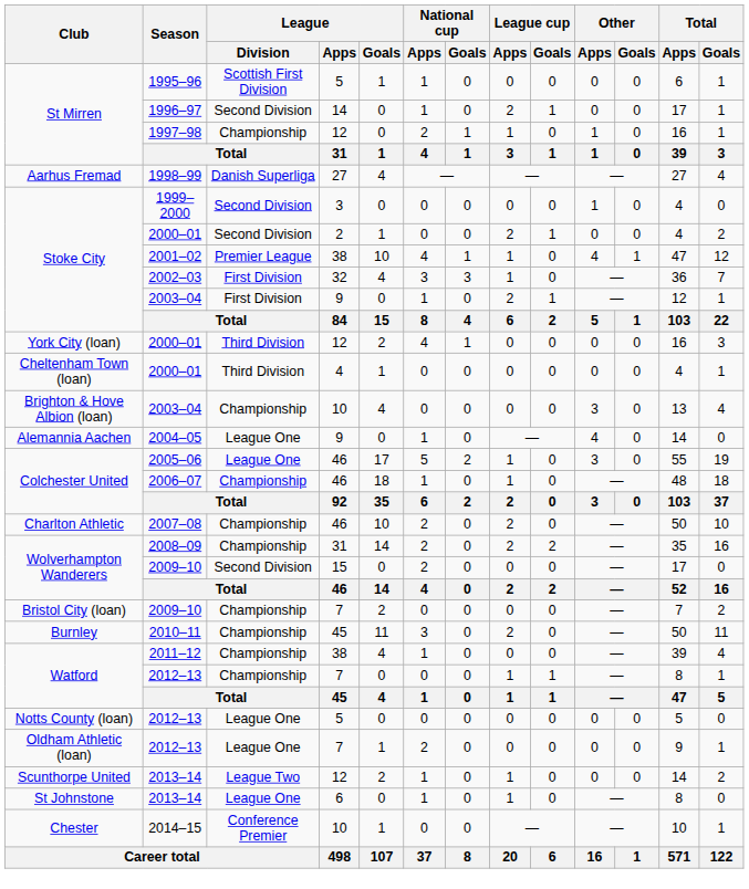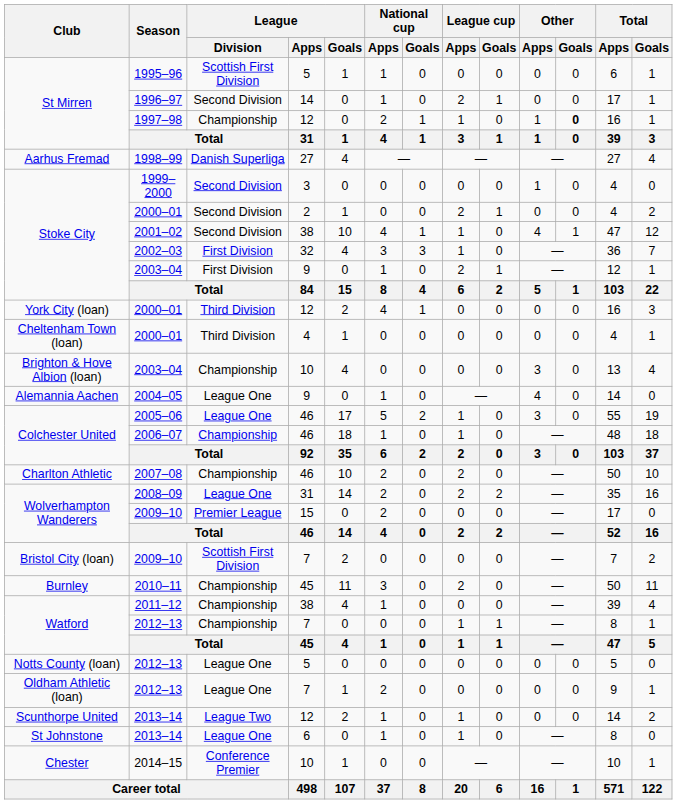1997–98 | Other / Goals: normal -> bold
2001–02 | League / Division: Premier League -> Second Division
2008–09 | League / Division: Championship -> League One
Wolverhampton Wanderers / 2009–10 | League / Division: Second Division -> Premier League
Bristol City (loan) / 2009–10 | League / Division: Championship -> Scottish First Division
